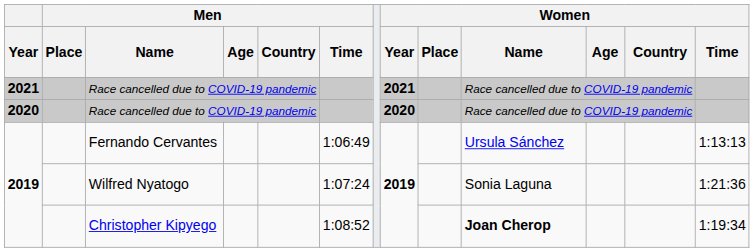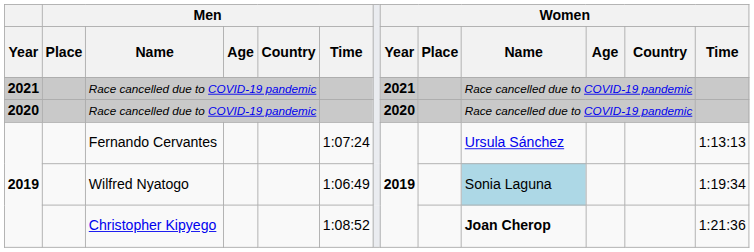Fernando Cervantes | Men / Time: 1:06:49 -> 1:07:24
Wilfred Nyatogo | Men / Time: 1:07:24 -> 1:06:49
Wilfred Nyatogo | Women / Name: no background -> lightblue background
Wilfred Nyatogo | Women / Time: 1:21:36 -> 1:19:34
Christopher Kipyego | Women / Time: 1:19:34 -> 1:21:36
